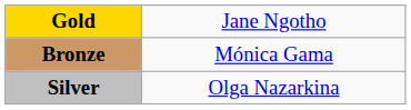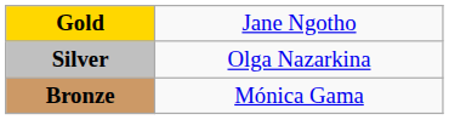rows swapped: Silver <-> Bronze
